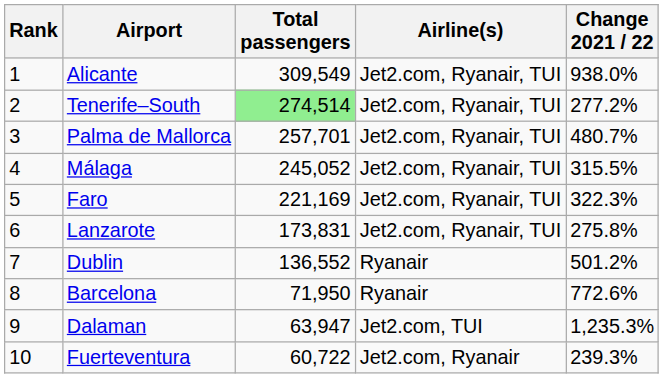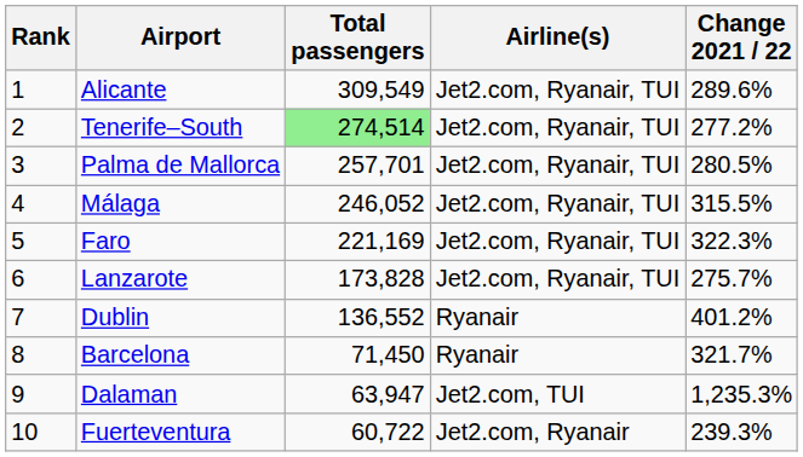Alicante | Change 2021 / 22: 938.0% -> 289.6%
Palma de Mallorca | Change 2021 / 22: 480.7% -> 280.5%
Málaga | Total passengers: 245,052 -> 246,052
Lanzarote | Total passengers: 173,831 -> 173,828
Lanzarote | Change 2021 / 22: 275.8% -> 275.7%
Dublin | Change 2021 / 22: 501.2% -> 401.2%
Barcelona | Total passengers: 71,950 -> 71,450
Barcelona | Change 2021 / 22: 772.6% -> 321.7%
